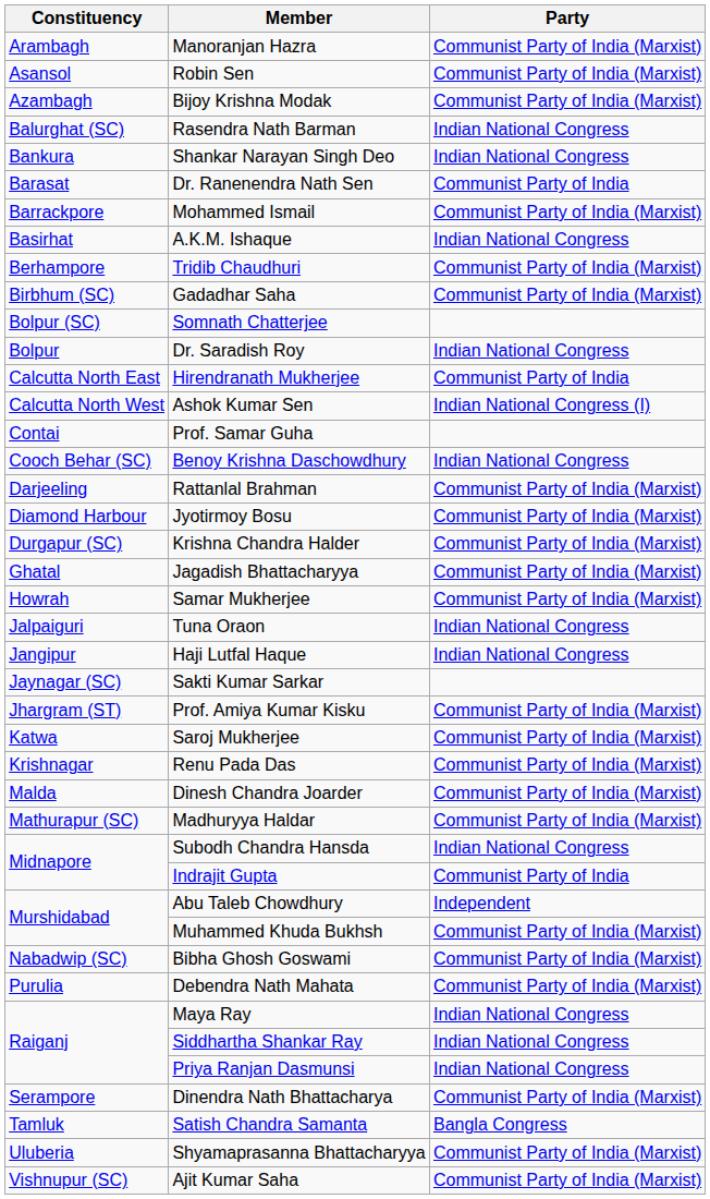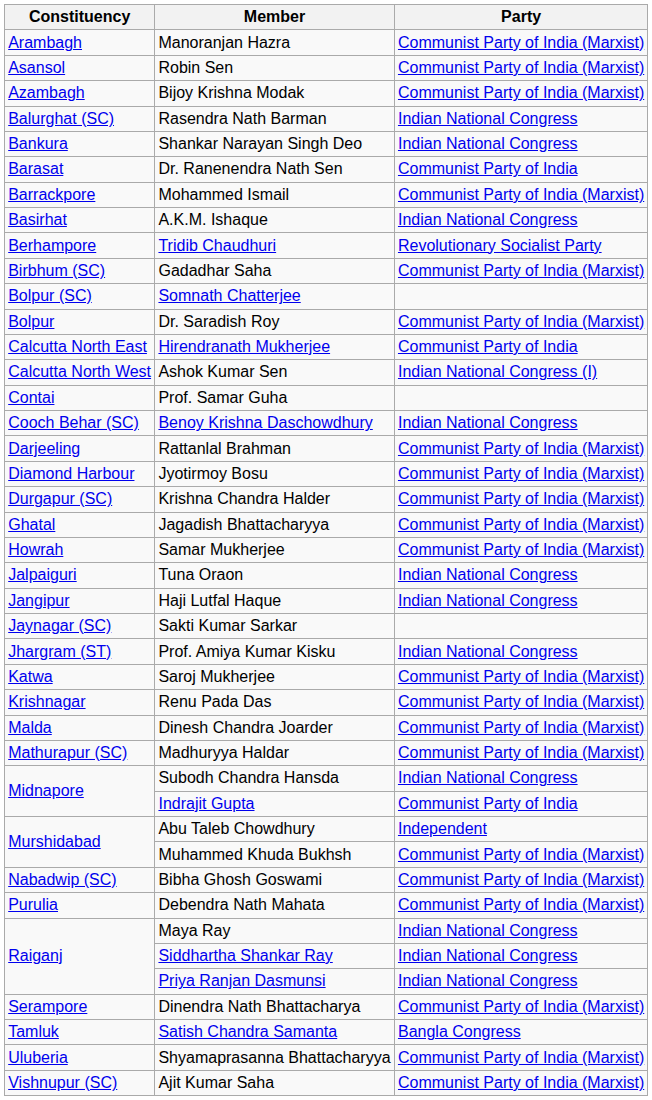Tridib Chaudhuri | Party: Communist Party of India (Marxist) -> Revolutionary Socialist Party
Dr. Saradish Roy | Party: Indian National Congress -> Communist Party of India (Marxist)
Prof. Amiya Kumar Kisku | Party: Communist Party of India (Marxist) -> Indian National Congress
